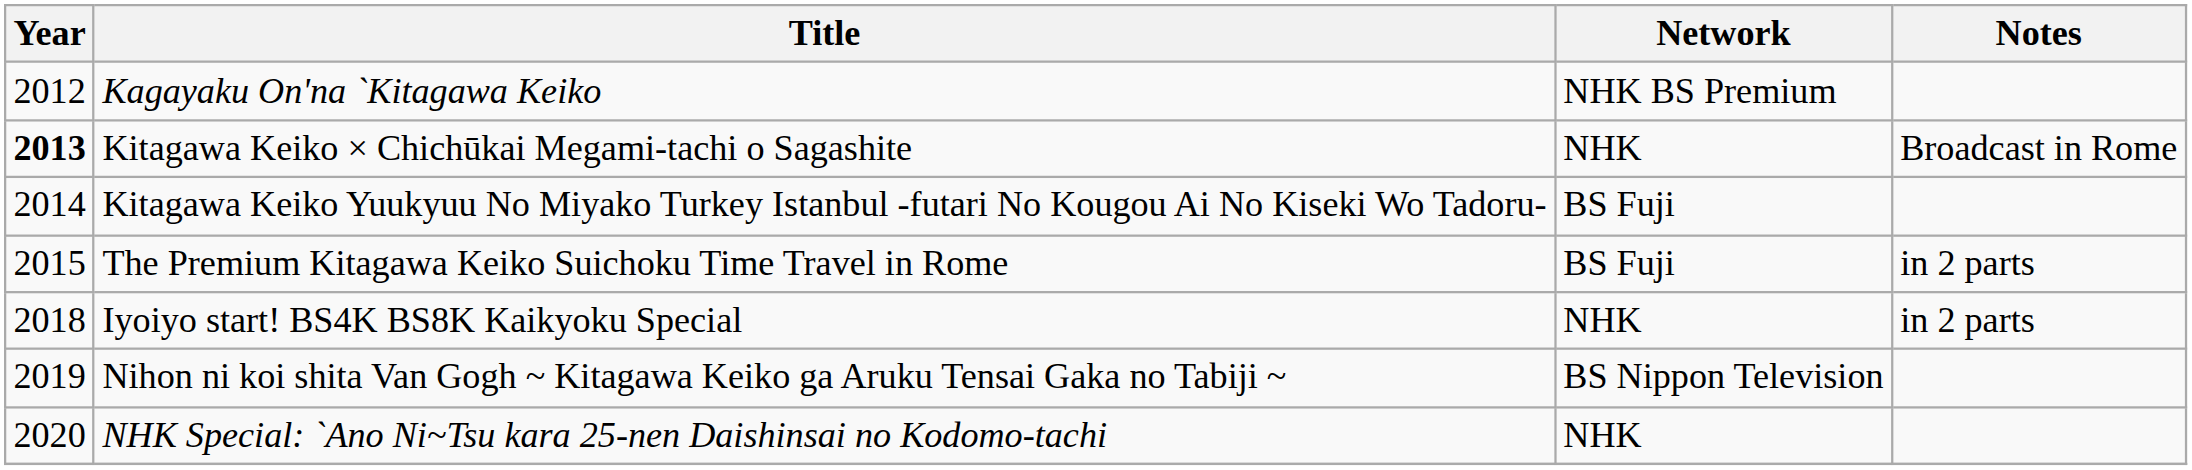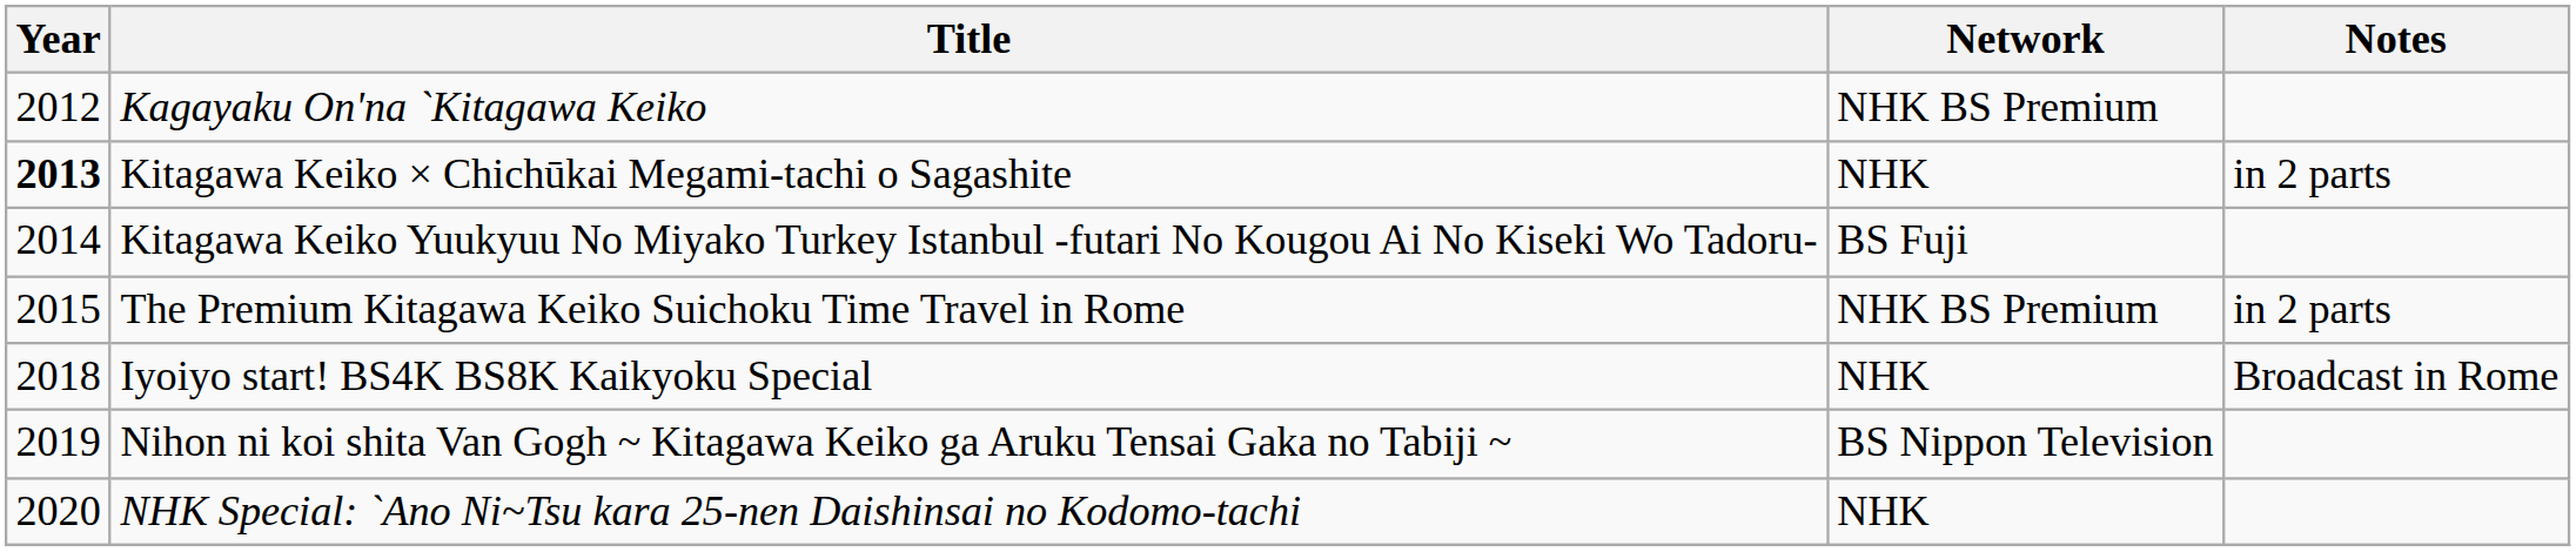Kitagawa Keiko × Chichūkai Megami-tachi o Sagashite | Notes: Broadcast in Rome -> in 2 parts
The Premium Kitagawa Keiko Suichoku Time Travel in Rome | Network: BS Fuji -> NHK BS Premium
Iyoiyo start! BS4K BS8K Kaikyoku Special | Notes: in 2 parts -> Broadcast in Rome
